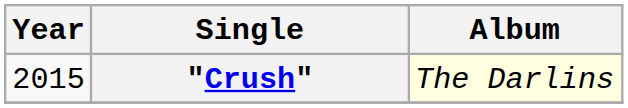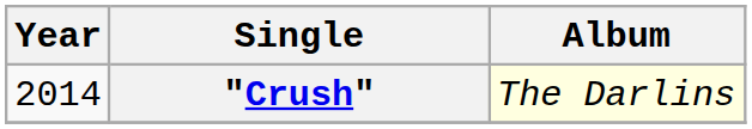"Crush" | Year: 2015 -> 2014
